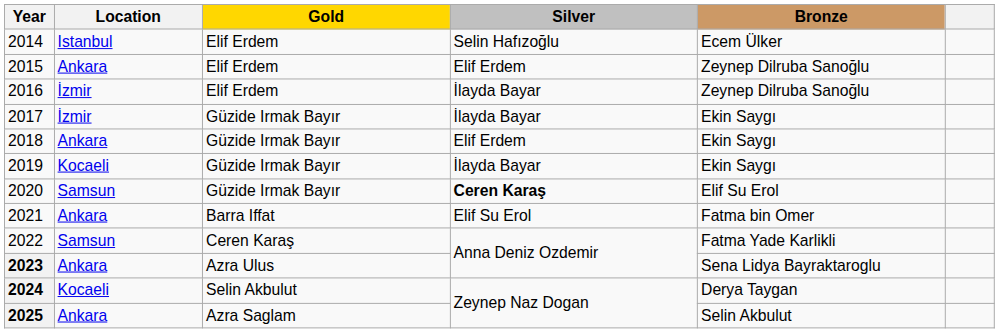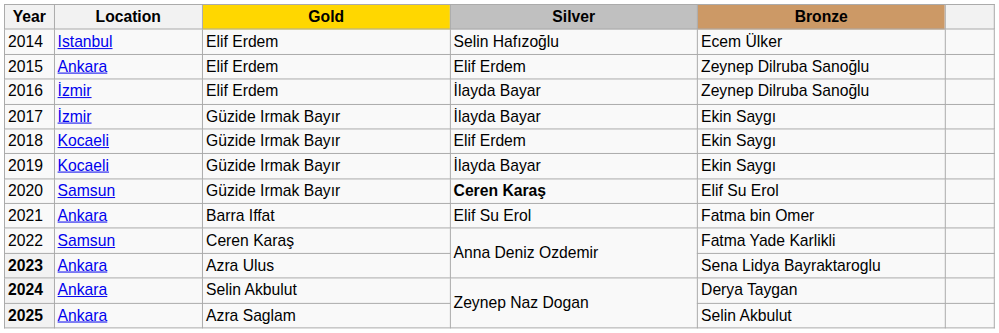2018 | Location: Ankara -> Kocaeli
2024 | Location: Kocaeli -> Ankara
